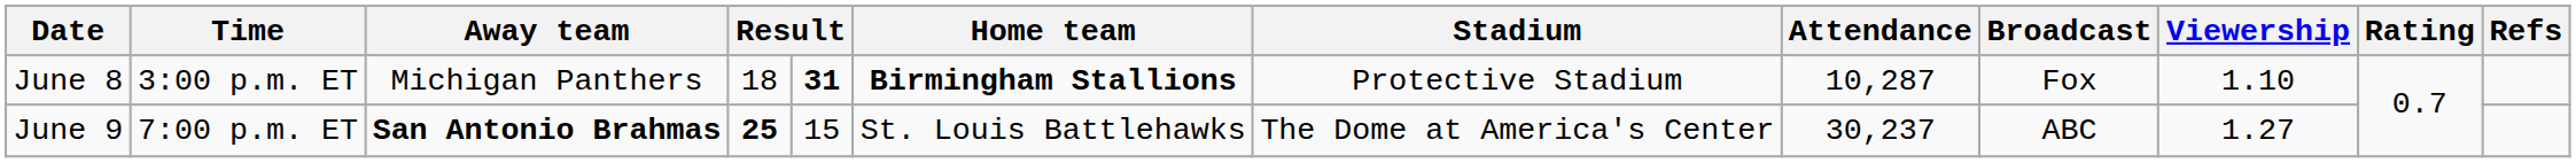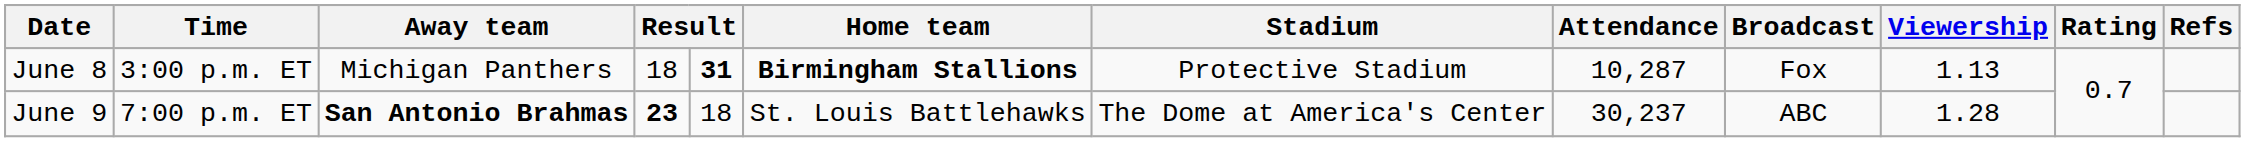June 8 | Viewership: 1.10 -> 1.13
June 9 | column 4: 25 -> 23
June 9 | column 5: 15 -> 18
June 9 | Viewership: 1.27 -> 1.28
